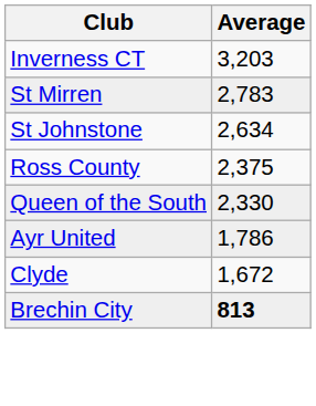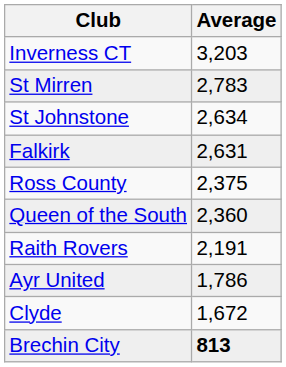+ row: Falkirk | 2,631
Queen of the South | Average: 2,330 -> 2,360
+ row: Raith Rovers | 2,191
